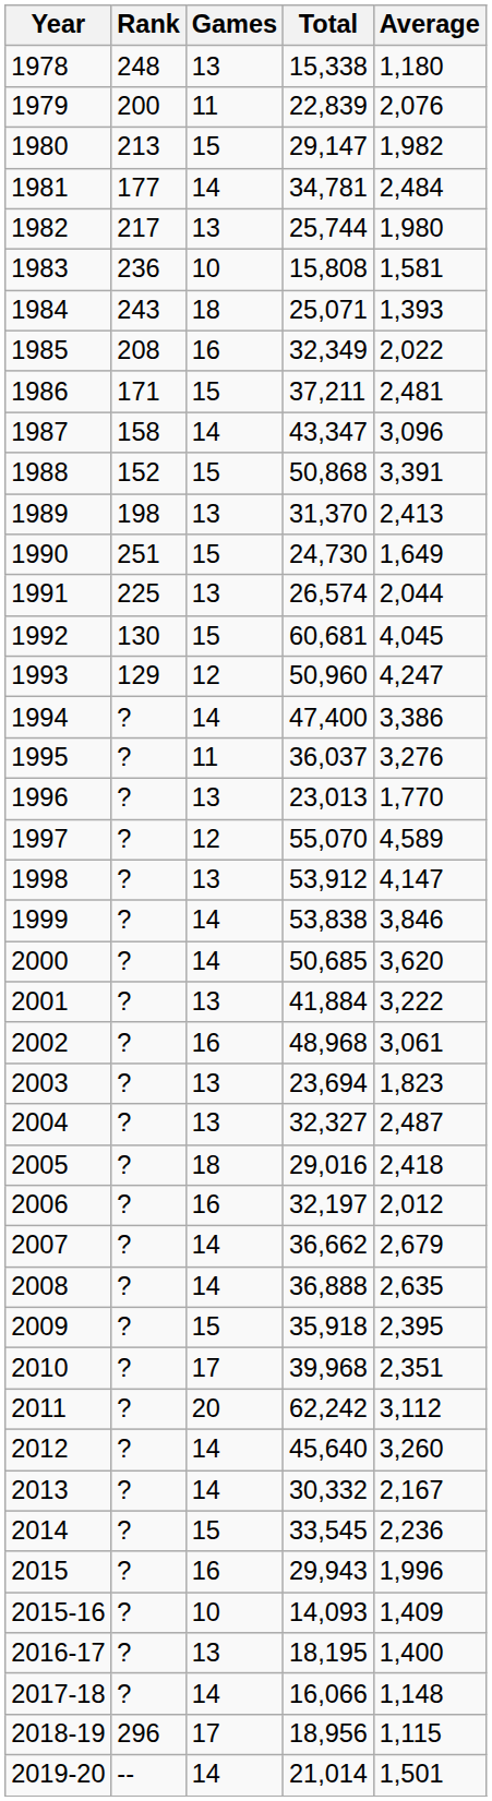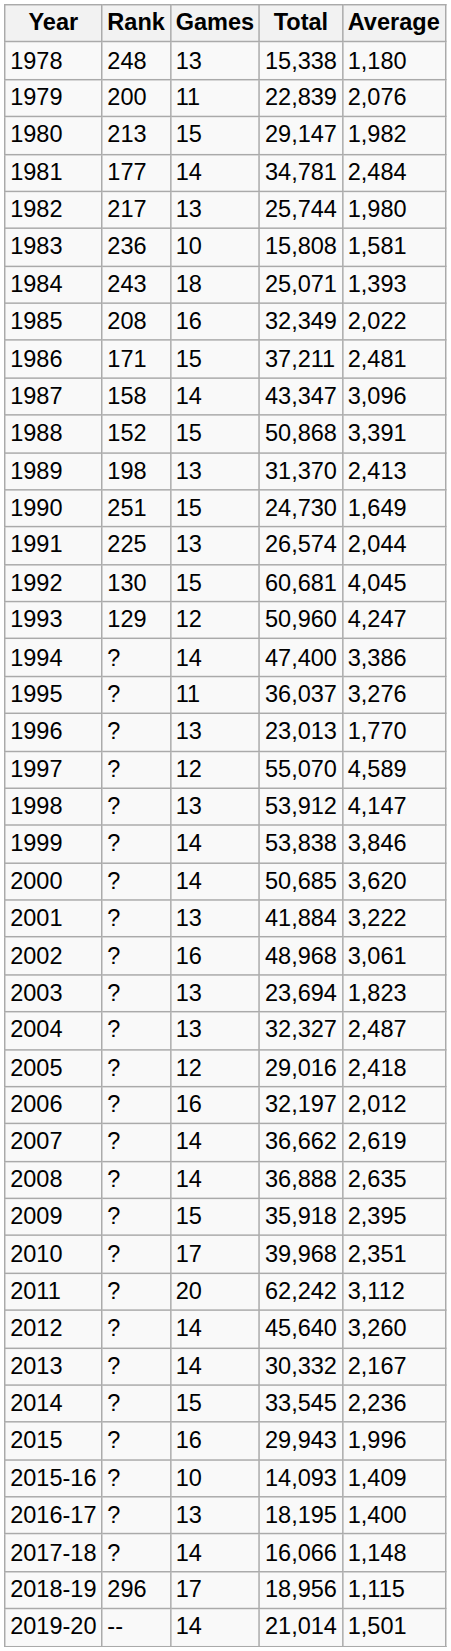2005 | Games: 18 -> 12
2007 | Average: 2,679 -> 2,619
